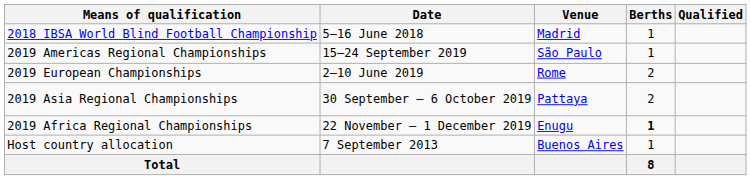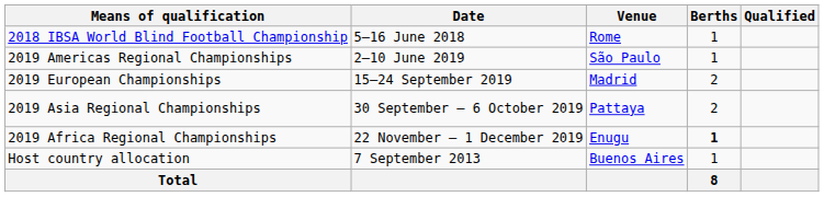2018 IBSA World Blind Football Championship | Venue: Madrid -> Rome
2019 Americas Regional Championships | Date: 15–24 September 2019 -> 2–10 June 2019
2019 European Championships | Date: 2–10 June 2019 -> 15–24 September 2019
2019 European Championships | Venue: Rome -> Madrid
